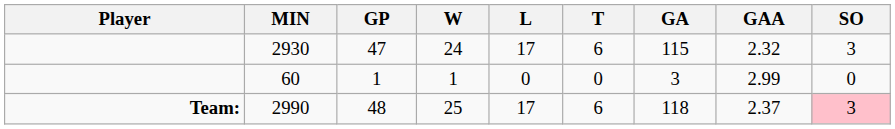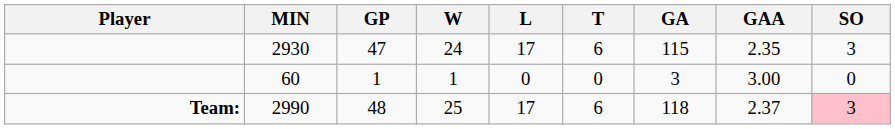2930 | GAA: 2.32 -> 2.35
60 | GAA: 2.99 -> 3.00
